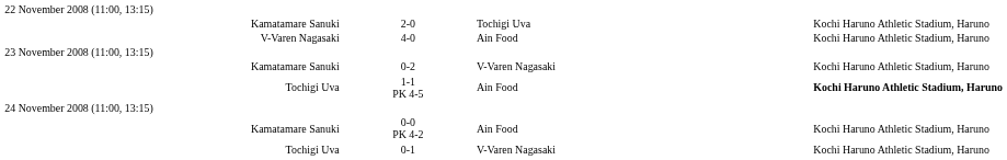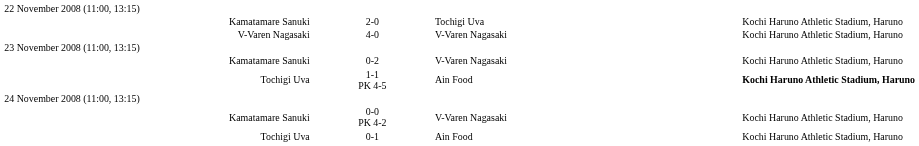4-0 | column 3: Ain Food -> V-Varen Nagasaki
0-0 PK 4-2 | column 3: Ain Food -> V-Varen Nagasaki
0-1 | column 3: V-Varen Nagasaki -> Ain Food
